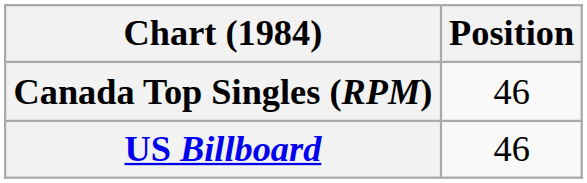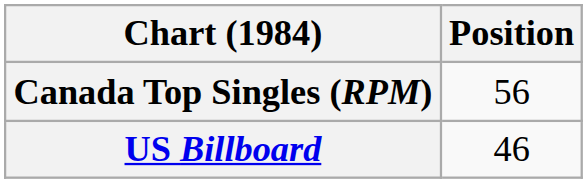Canada Top Singles (RPM) | Position: 46 -> 56
